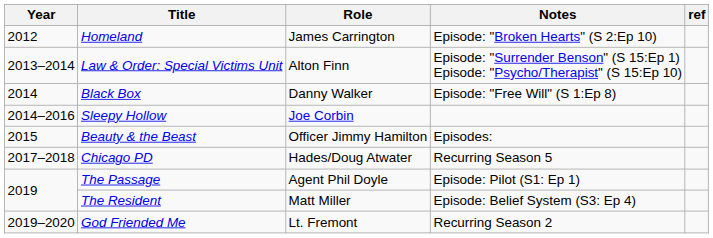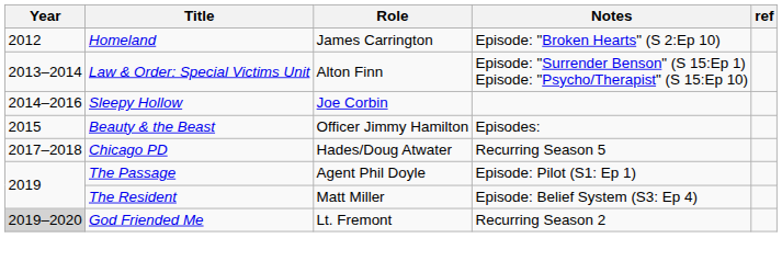- row: 2014 | Black Box | Danny Walker | Episode: "Free Will" (S 1:Ep 8)
God Friended Me | Year: no background -> lightgrey background
